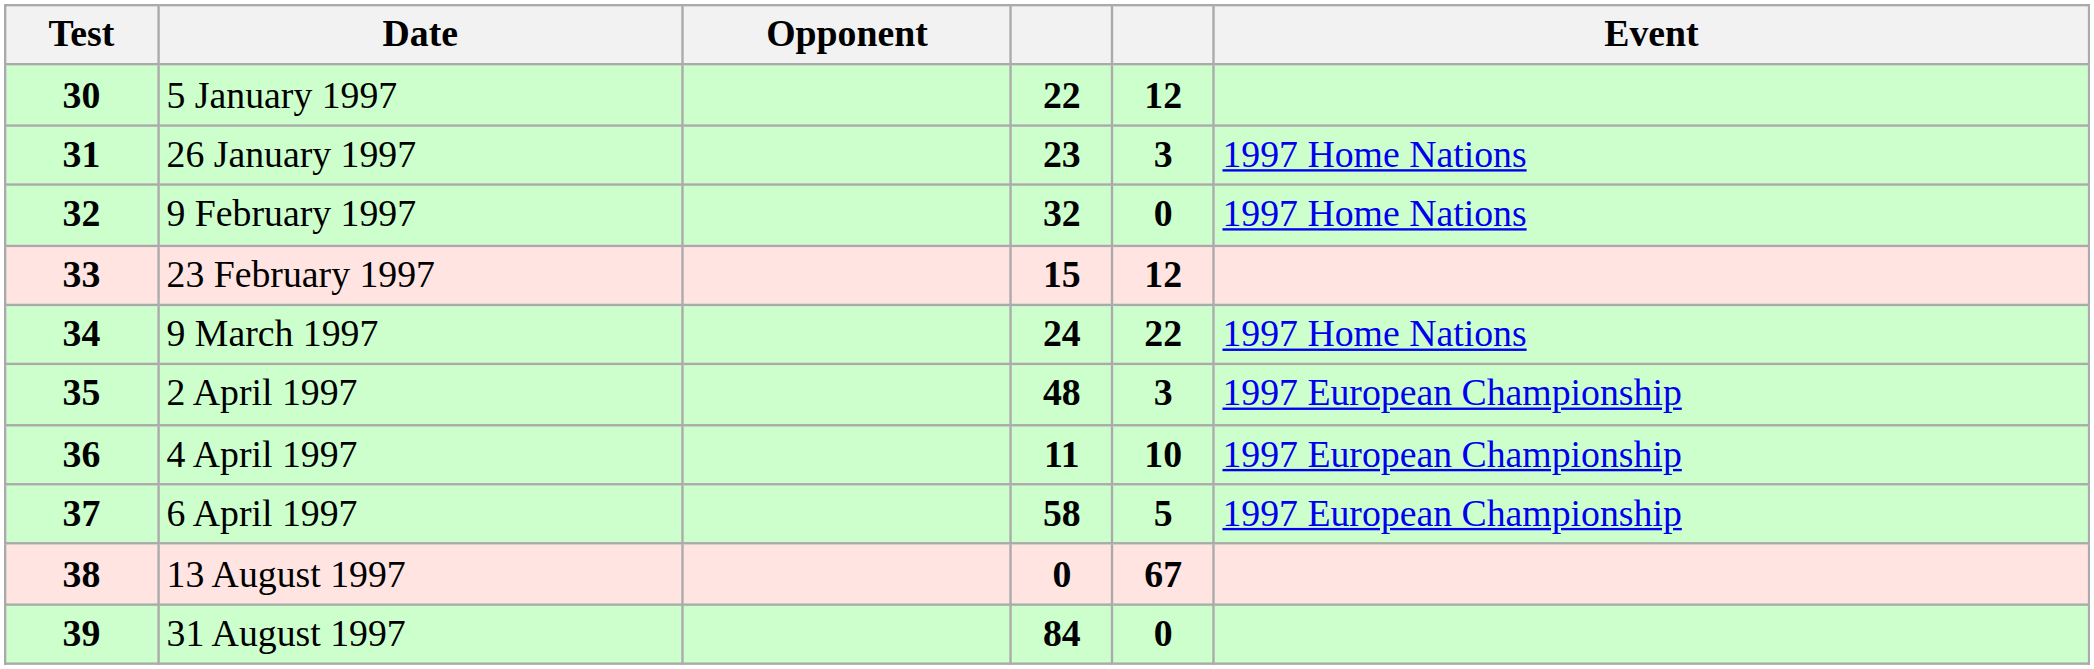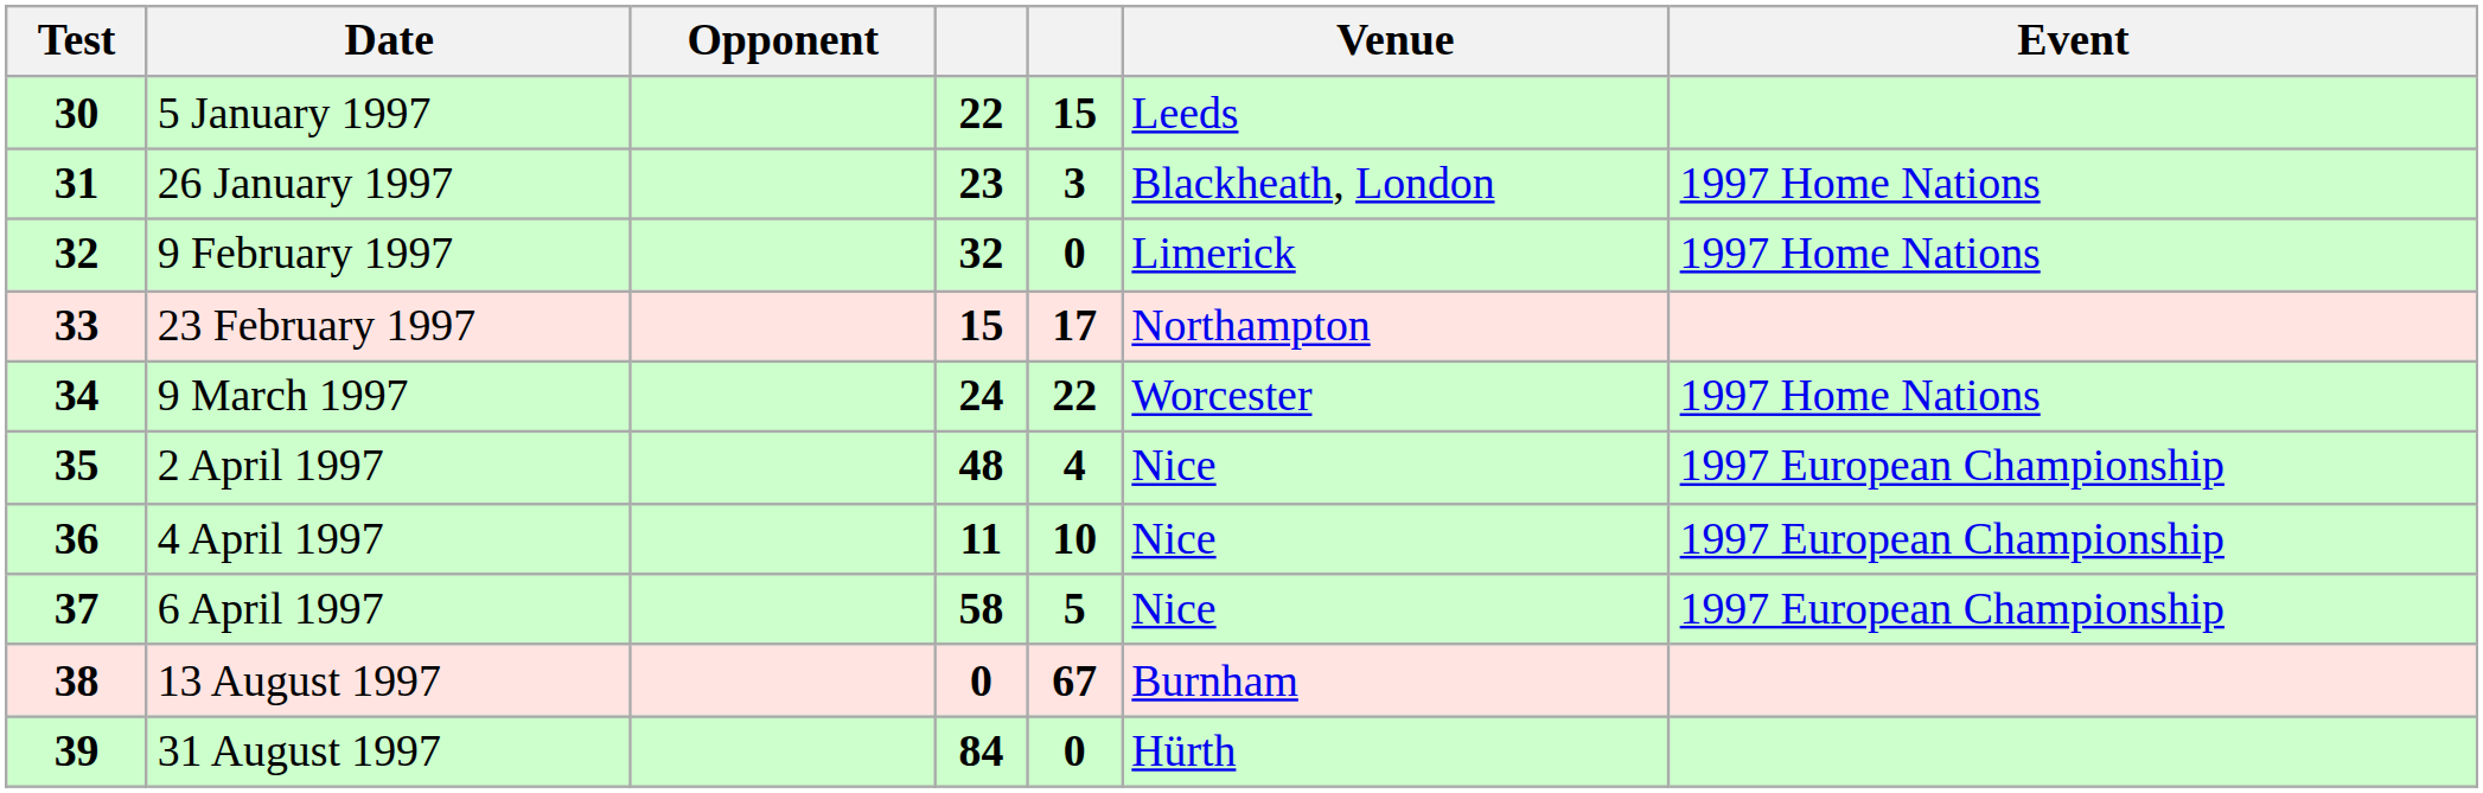+ column: Venue | Leeds | Blackheath, London | Limerick | Northampton | Worcester | Nice | Nice | Nice | Burnham | Hürth
5 January 1997 | column 5: 12 -> 15
23 February 1997 | column 5: 12 -> 17
2 April 1997 | column 5: 3 -> 4
